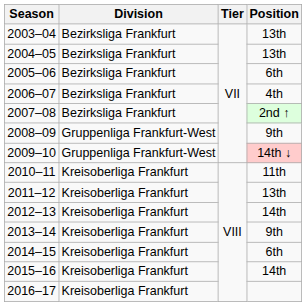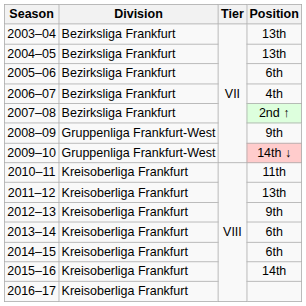2012–13 | Position: 14th -> 9th
2013–14 | Position: 9th -> 6th
